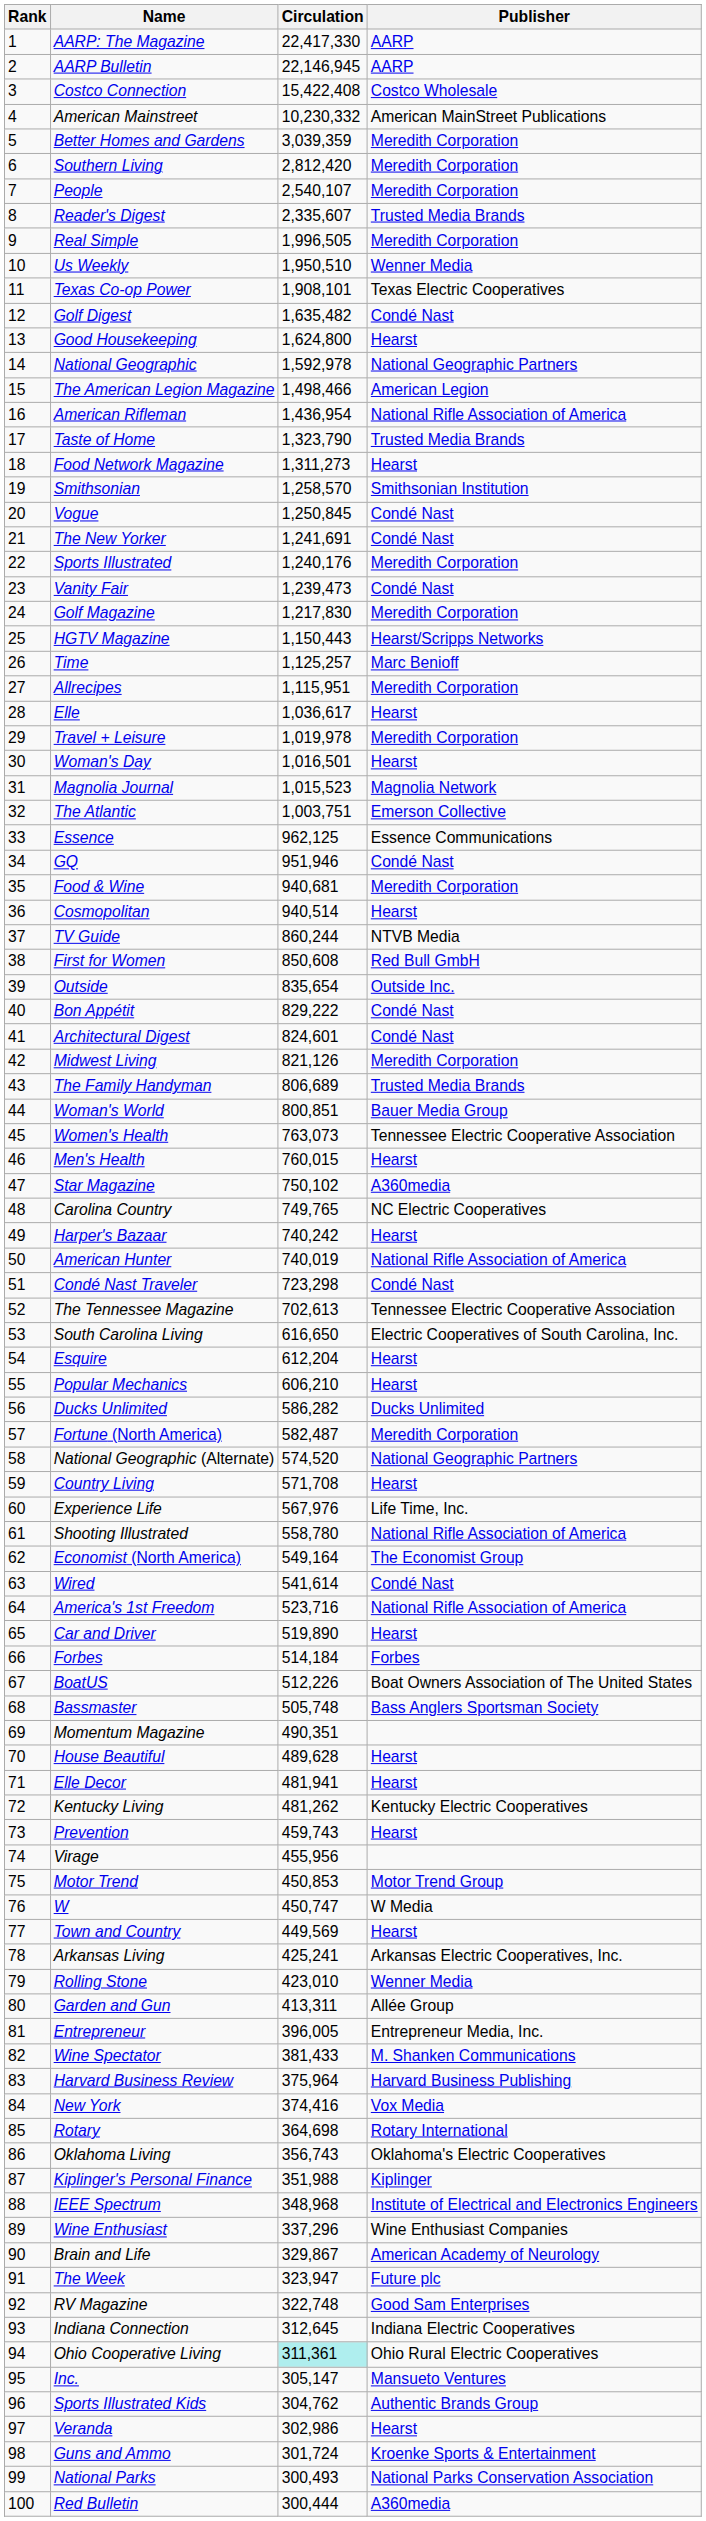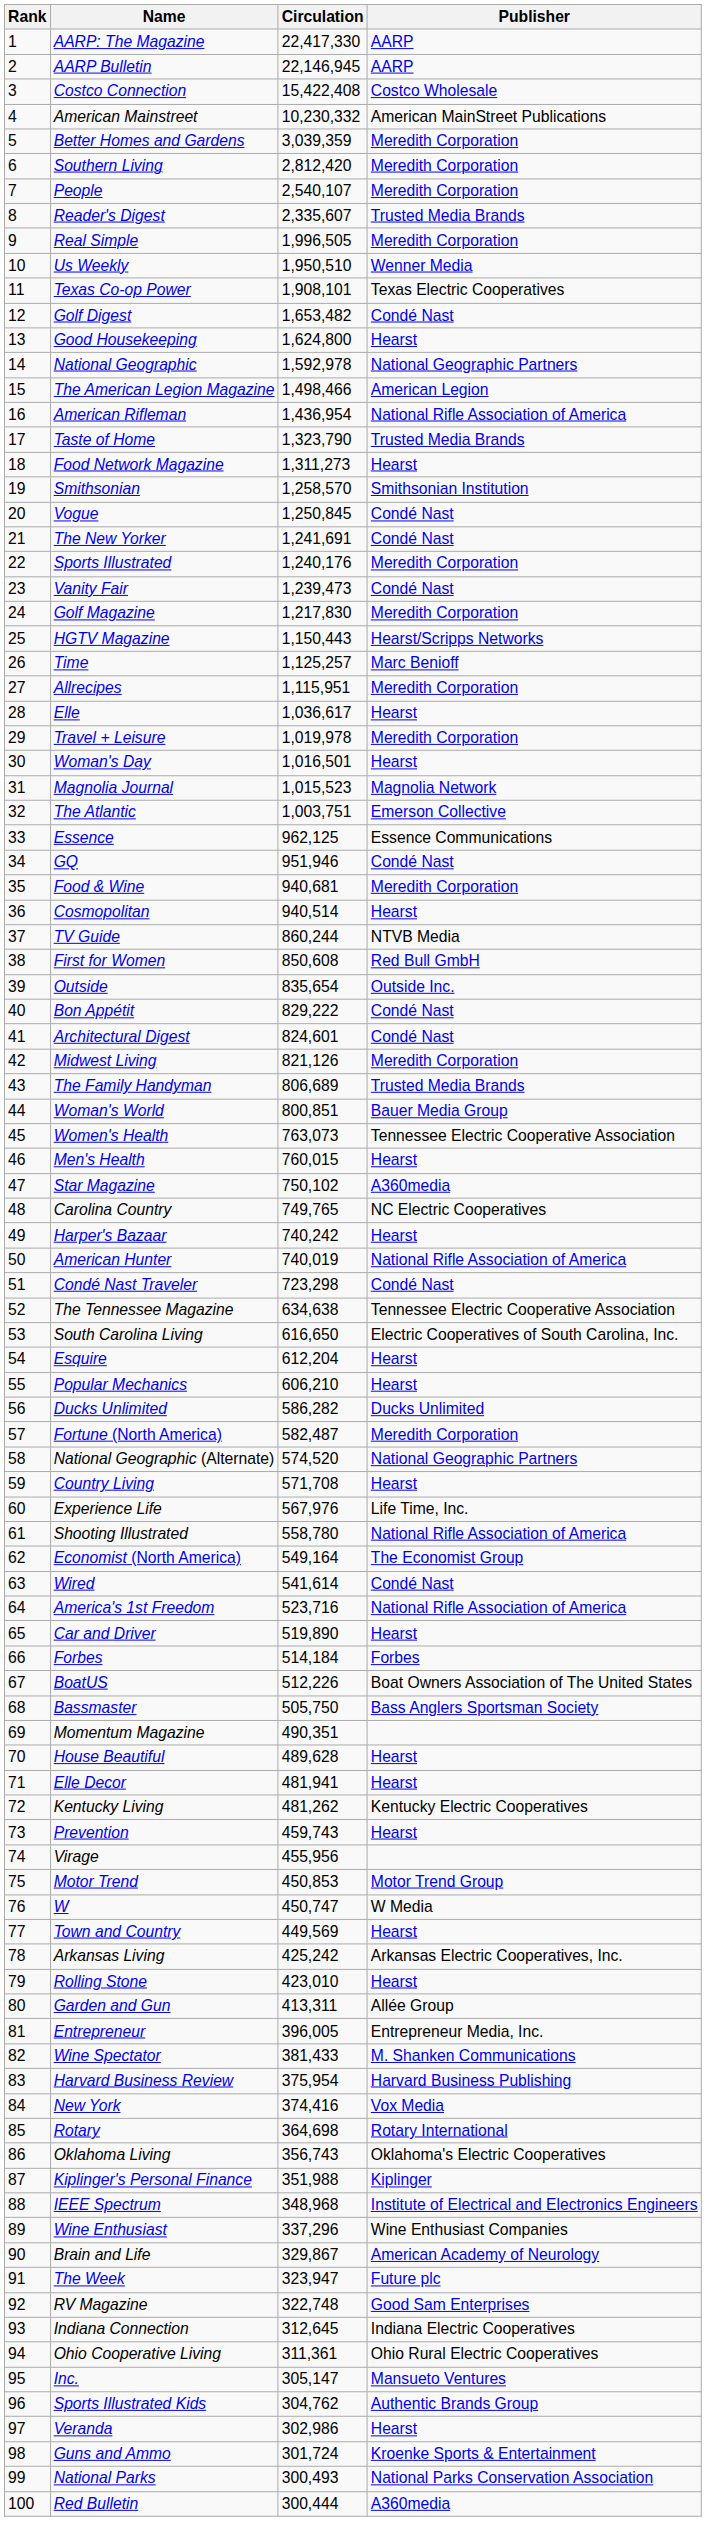Golf Digest | Circulation: 1,635,482 -> 1,653,482
The Tennessee Magazine | Circulation: 702,613 -> 634,638
Bassmaster | Circulation: 505,748 -> 505,750
Arkansas Living | Circulation: 425,241 -> 425,242
Rolling Stone | Publisher: Wenner Media -> Hearst
Harvard Business Review | Circulation: 375,964 -> 375,954
Ohio Cooperative Living | Circulation: paleturquoise background -> no background
